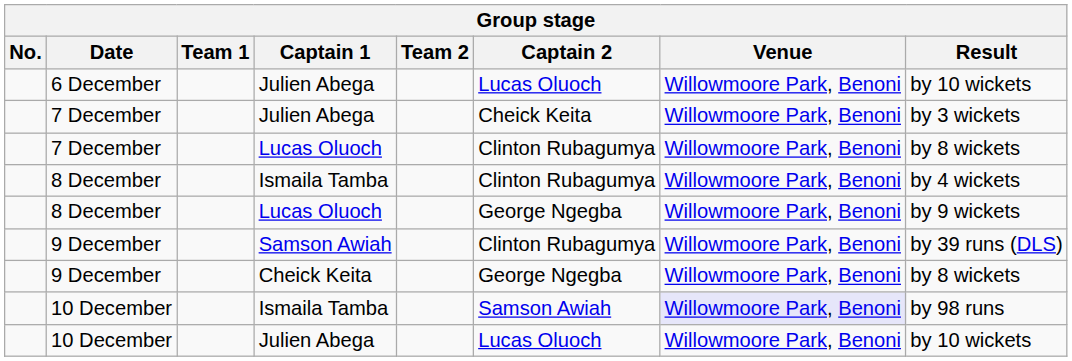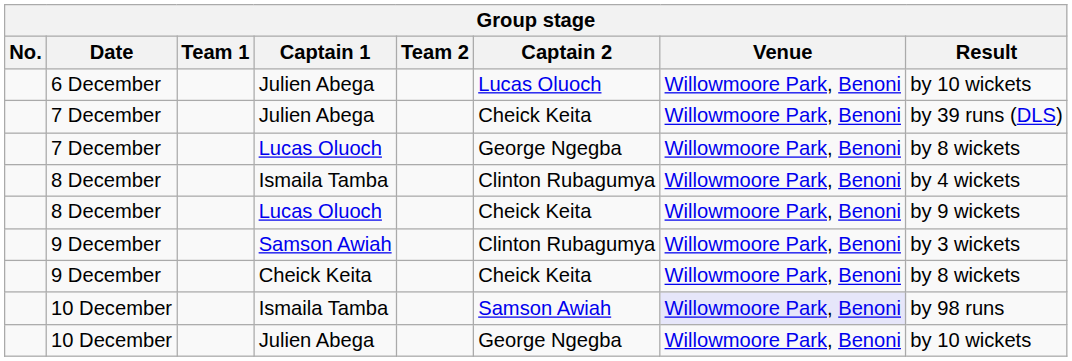7 December / Julien Abega | Result: by 3 wickets -> by 39 runs (DLS)
7 December / Lucas Oluoch | Captain 2: Clinton Rubagumya -> George Ngegba
8 December / Lucas Oluoch | Captain 2: George Ngegba -> Cheick Keita
9 December / Samson Awiah | Result: by 39 runs (DLS) -> by 3 wickets
9 December / Cheick Keita | Captain 2: George Ngegba -> Cheick Keita
10 December / Julien Abega | Captain 2: Lucas Oluoch -> George Ngegba
